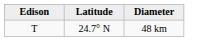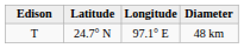+ column: Longitude | 97.1° E
